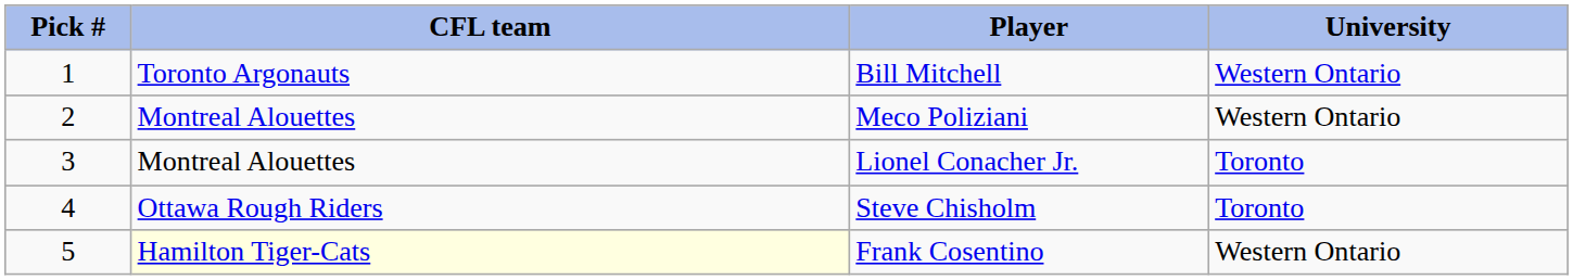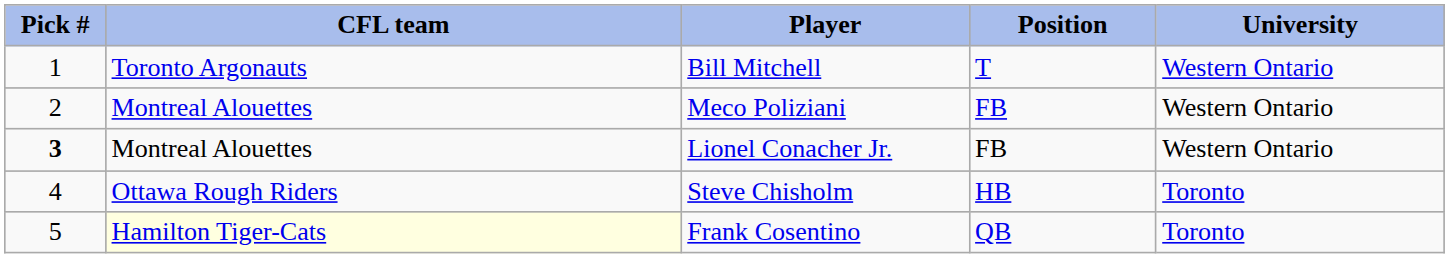+ column: Position | T | FB | FB | HB | QB
Lionel Conacher Jr. | Pick #: normal -> bold
Lionel Conacher Jr. | University: Toronto -> Western Ontario
Frank Cosentino | University: Western Ontario -> Toronto
